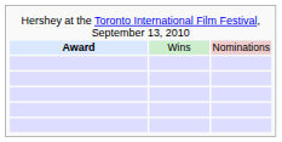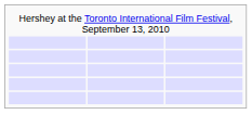- row: Award | Wins | Nominations
